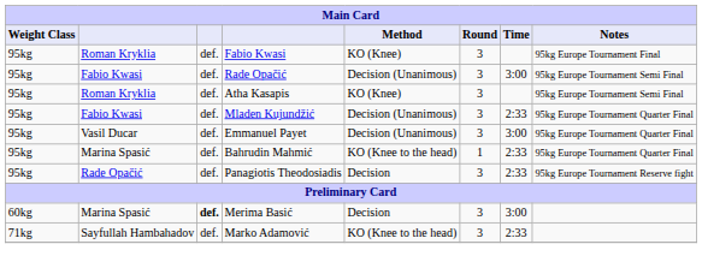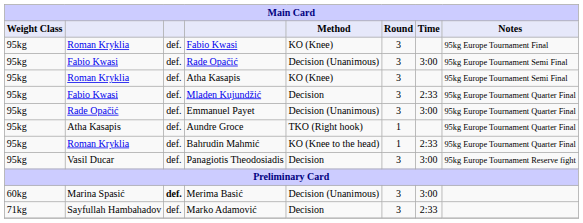Mladen Kujundžić | Method: Decision (Unanimous) -> Decision
Emmanuel Payet | column 2: Vasil Ducar -> Rade Opačić
+ row: 95kg | Atha Kasapis | def. | Aundre Groce | TKO (Right hook) | 1 | 95kg Europe Tournament Quarter Final
Bahrudin Mahmić | column 2: Marina Spasić -> Roman Kryklia
Panagiotis Theodosiadis | column 2: Rade Opačić -> Vasil Ducar
Panagiotis Theodosiadis | Time: 2:33 -> 3:00
Merima Basić | Method: Decision -> Decision (Unanimous)
Marko Adamović | Method: KO (Knee to the head) -> Decision
